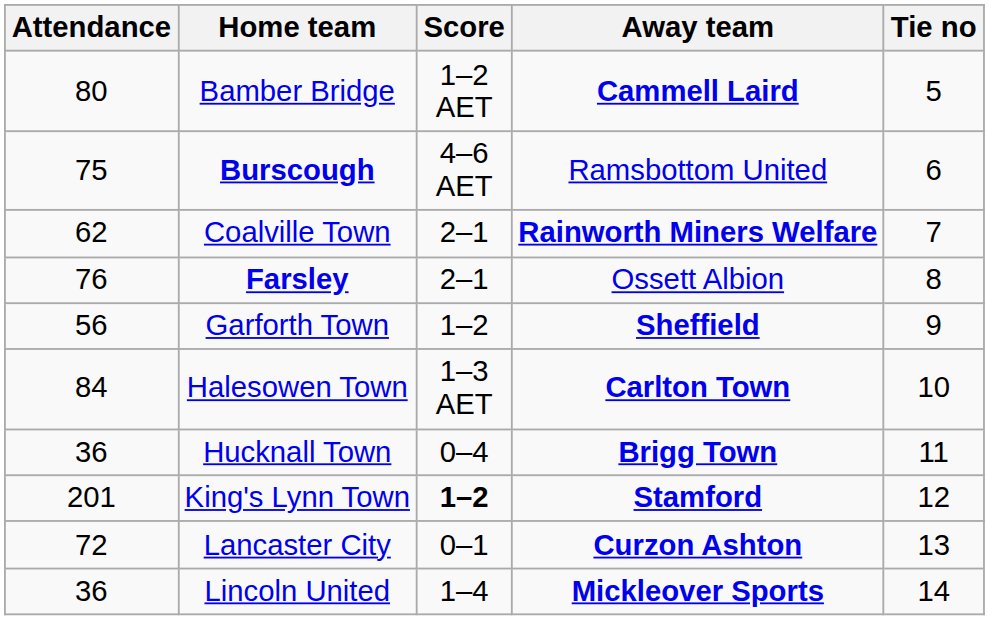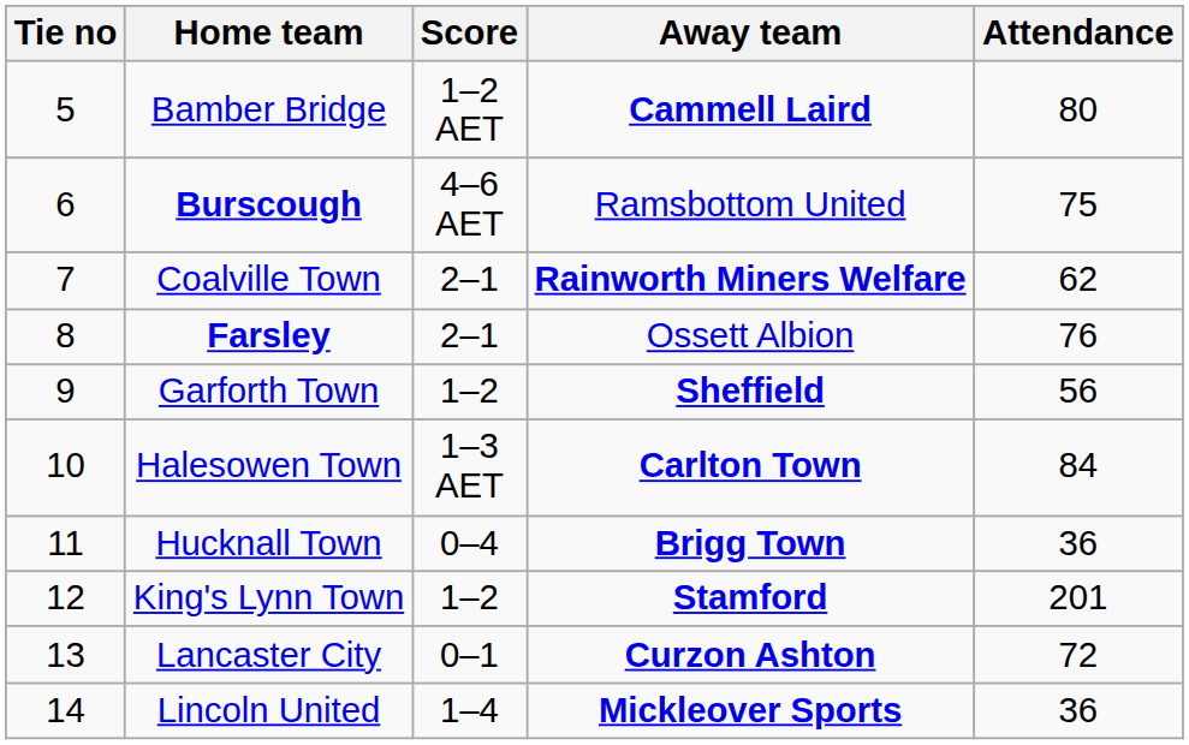columns swapped: Tie no <-> Attendance
King's Lynn Town | Score: bold -> normal
